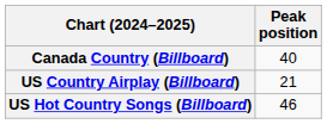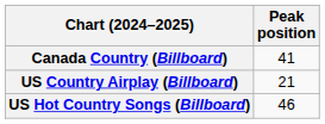Canada Country (Billboard) | Peak position: 40 -> 41
